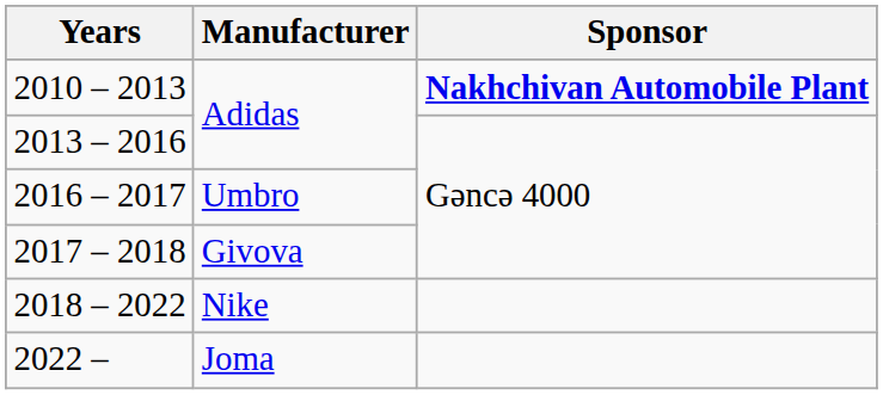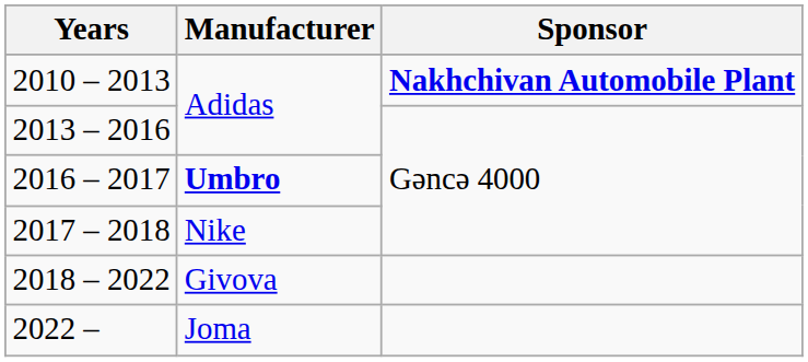2016 – 2017 | Manufacturer: normal -> bold
2017 – 2018 | Manufacturer: Givova -> Nike
2018 – 2022 | Manufacturer: Nike -> Givova
